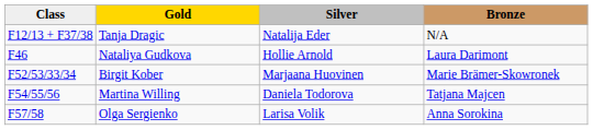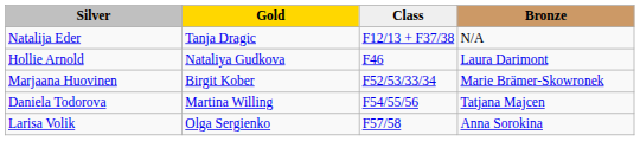columns swapped: Class <-> Silver
